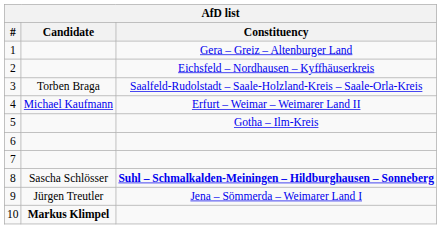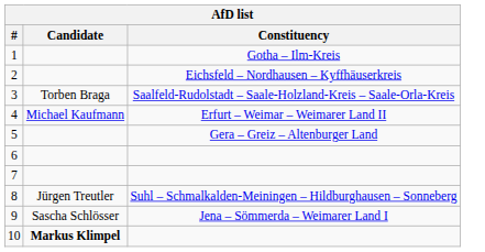1 | Constituency: Gera – Greiz – Altenburger Land -> Gotha – Ilm-Kreis
5 | Constituency: Gotha – Ilm-Kreis -> Gera – Greiz – Altenburger Land
8 | Candidate: Sascha Schlösser -> Jürgen Treutler
8 | Constituency: bold -> normal
9 | Candidate: Jürgen Treutler -> Sascha Schlösser
